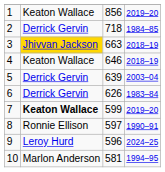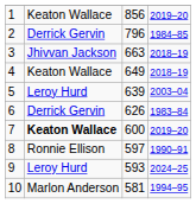2 | column 3: 718 -> 796
3 | column 2: gold background -> no background
4 | column 3: 646 -> 649
5 | column 2: Derrick Gervin -> Leroy Hurd
7 | column 3: 599 -> 600
9 | column 3: 596 -> 593
